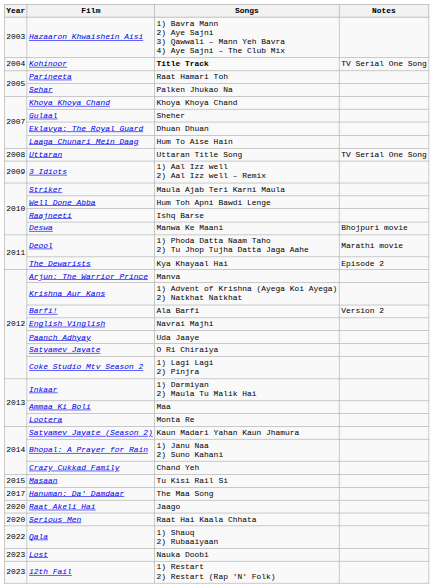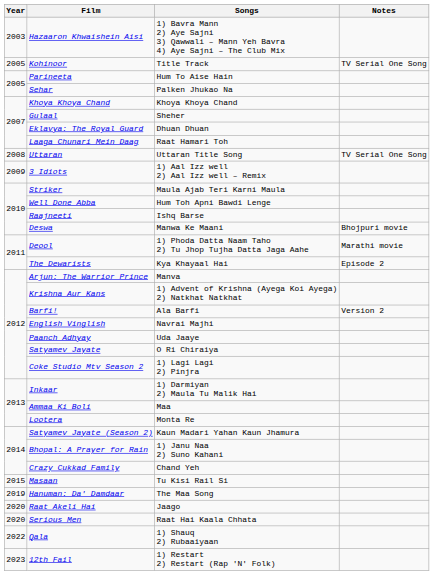Kohinoor | Year: 2004 -> 2005
Kohinoor | Songs: bold -> normal
Parineeta | Songs: Raat Hamari Toh -> Hum To Aise Hain
Laaga Chunari Mein Daag | Songs: Hum To Aise Hain -> Raat Hamari Toh
Hanuman: Da' Damdaar | Year: 2017 -> 2019
- row: 2023 | Lost | Nauka Doobi
